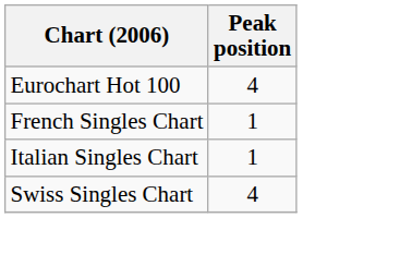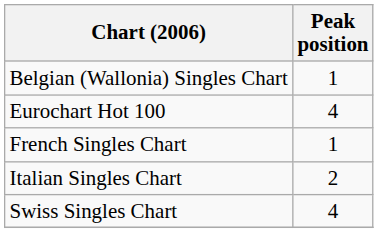+ row: Belgian (Wallonia) Singles Chart | 1
Italian Singles Chart | Peak position: 1 -> 2
